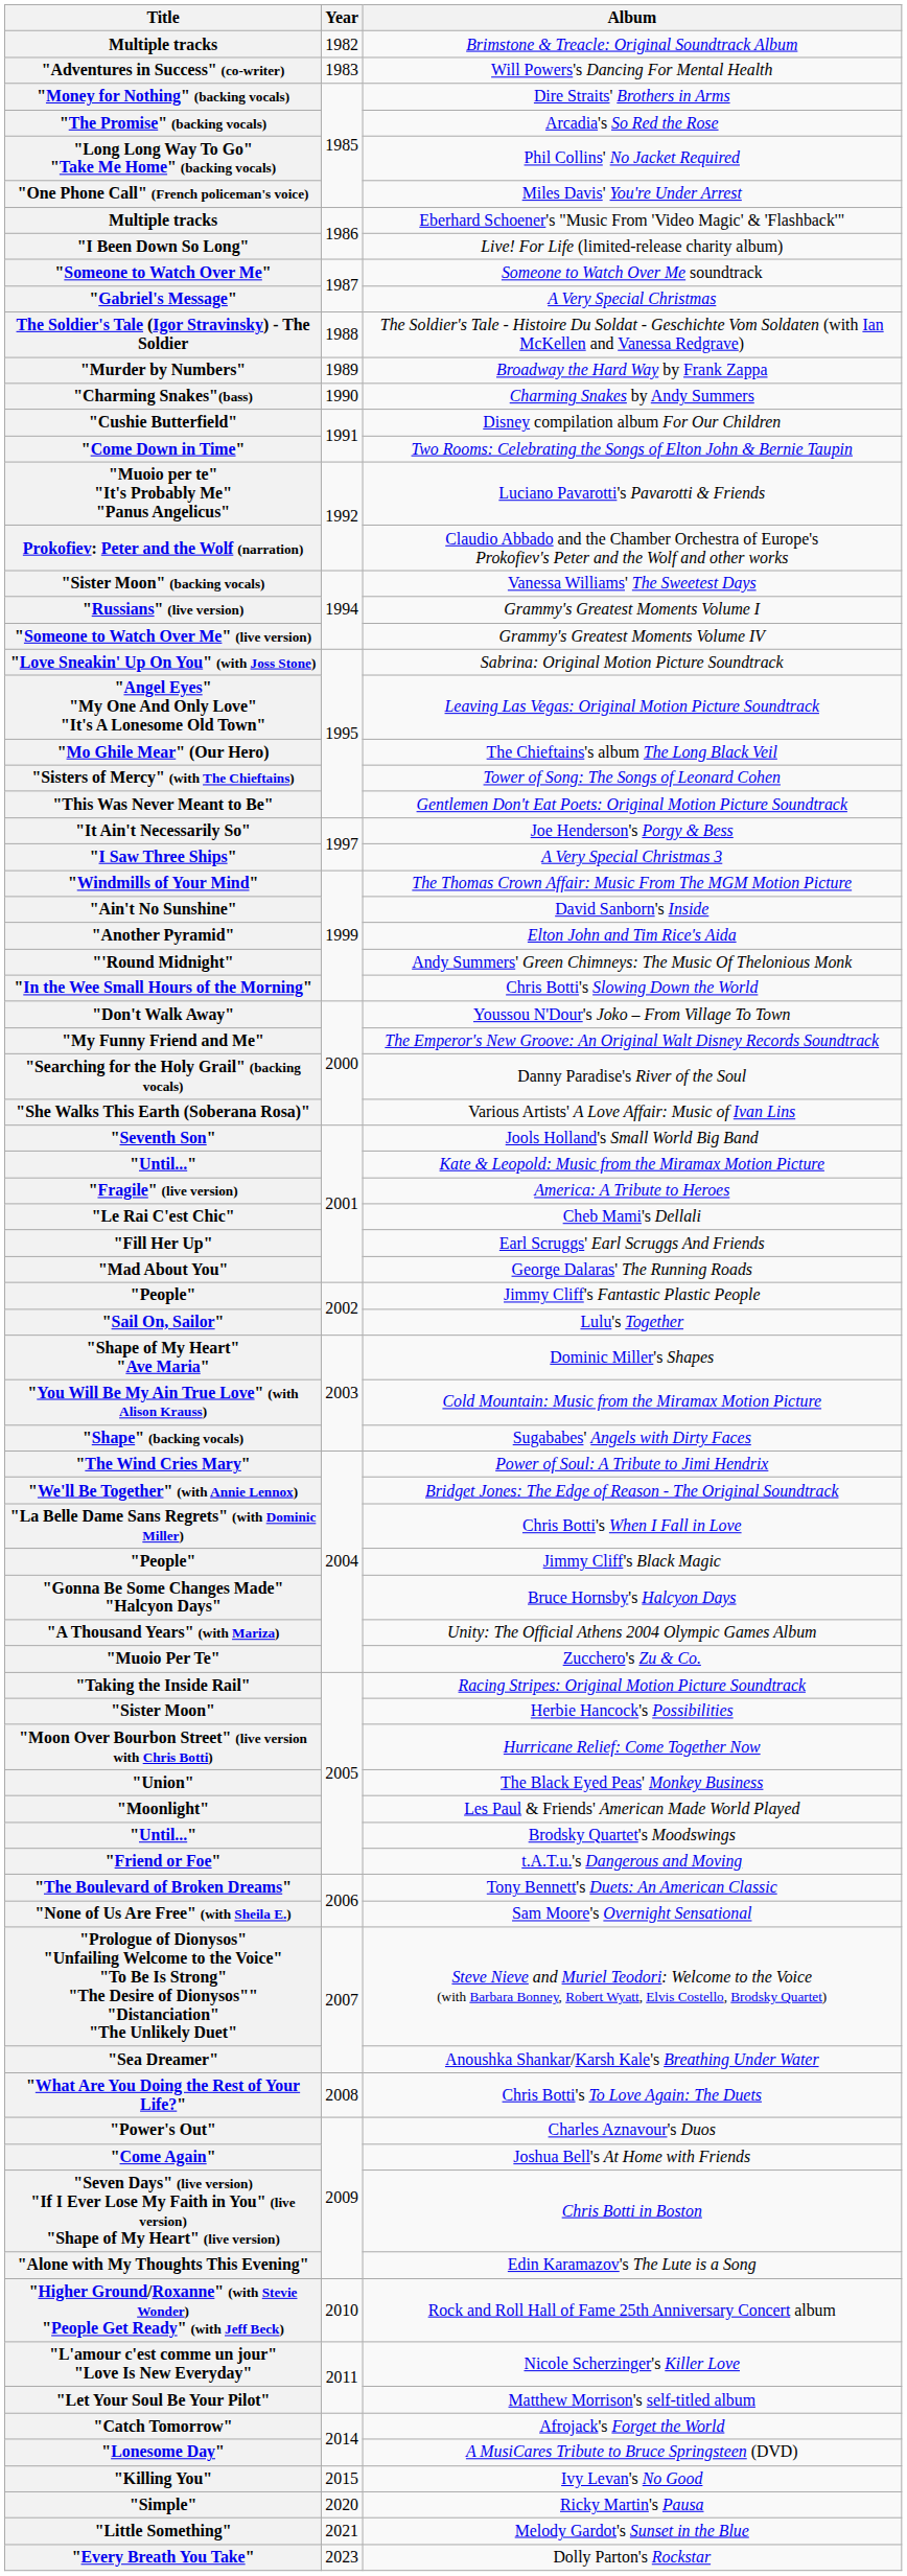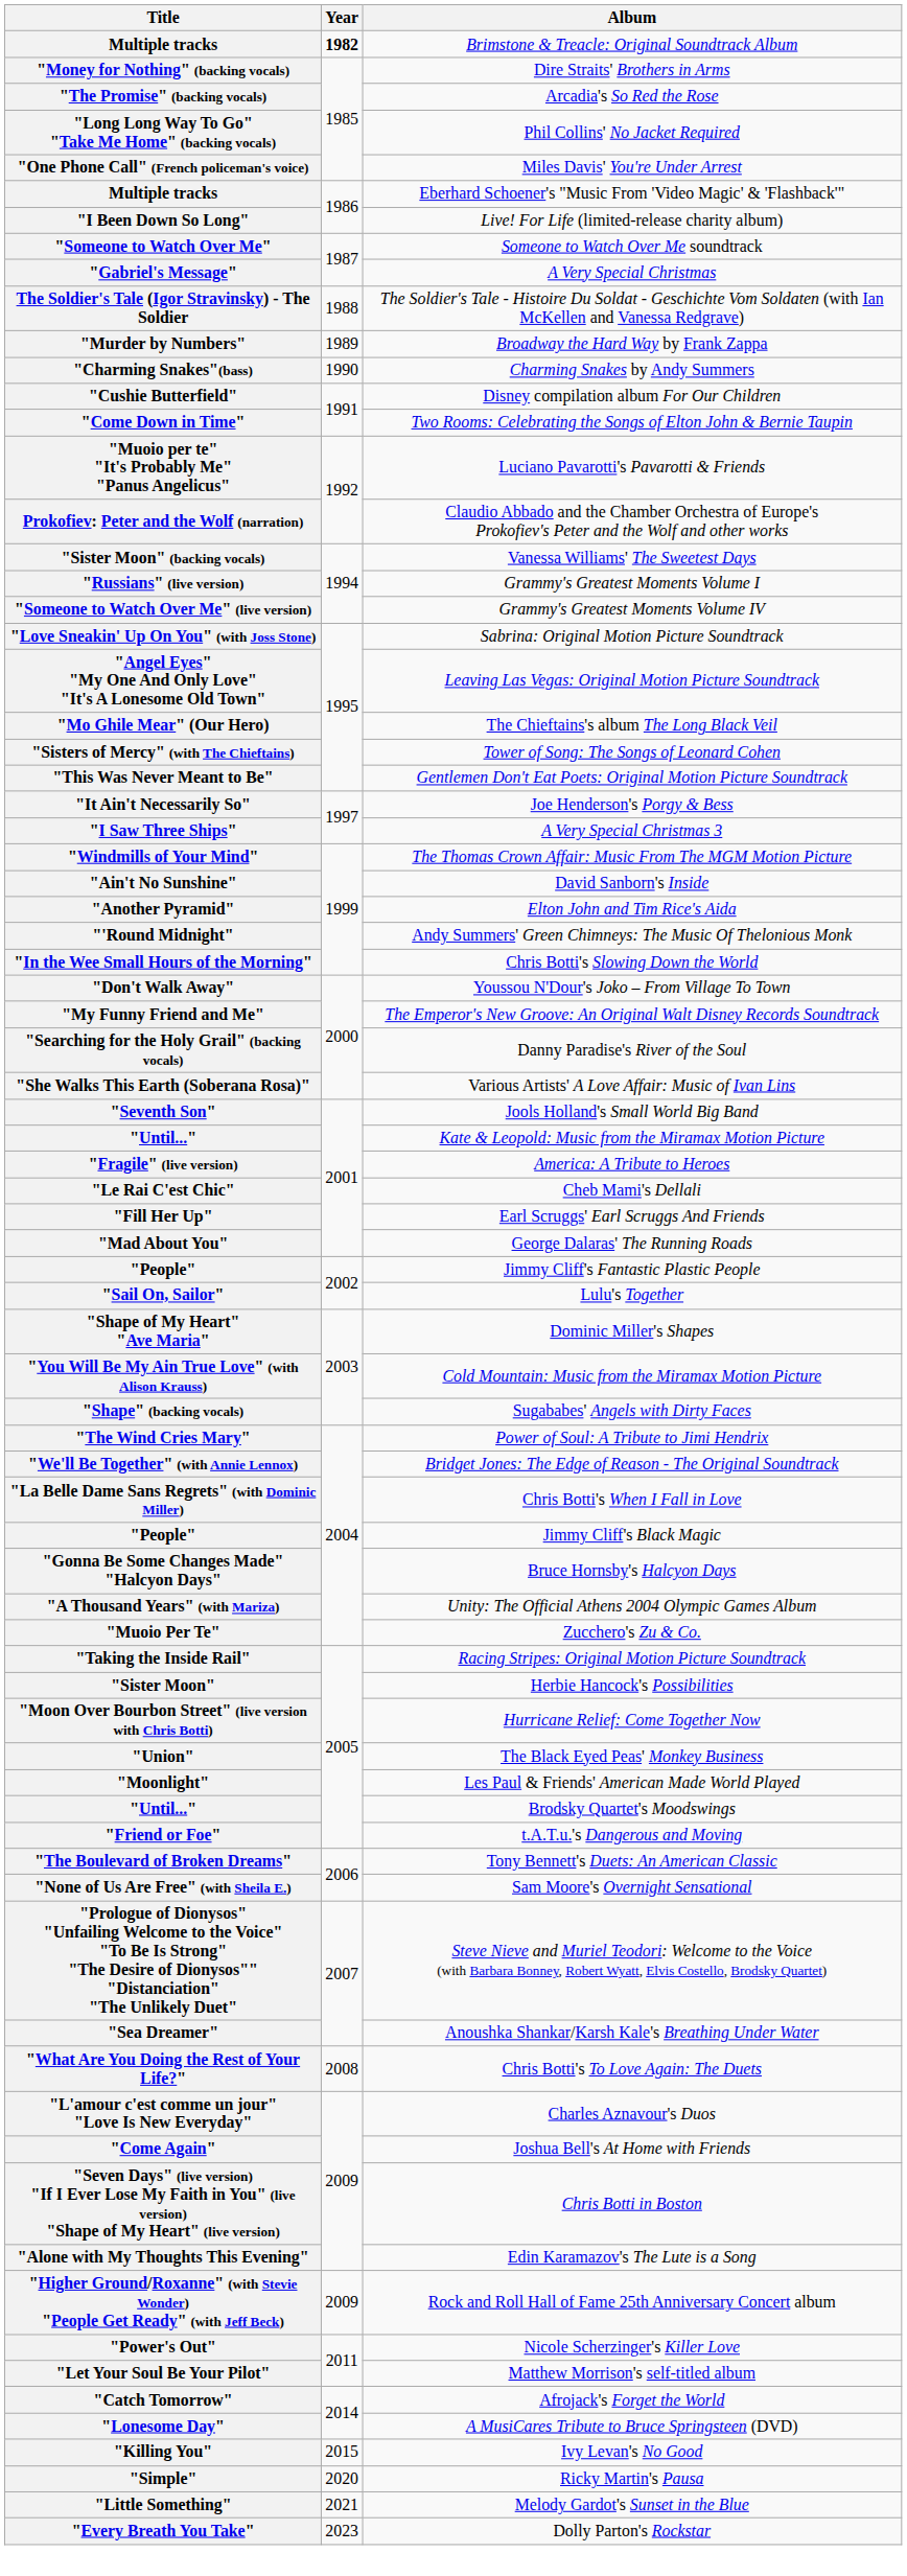Brimstone & Treacle: Original Soundtrack Album | Year: normal -> bold
- row: "Adventures in Success" (co-writer) | 1983 | Will Powers's Dancing For Mental Health
Charles Aznavour's Duos | Title: "Power's Out" -> "L'amour c'est comme un jour" "Love Is New Everyday"
Rock and Roll Hall of Fame 25th Anniversary Concert album | Year: 2010 -> 2009
Nicole Scherzinger's Killer Love | Title: "L'amour c'est comme un jour" "Love Is New Everyday" -> "Power's Out"
